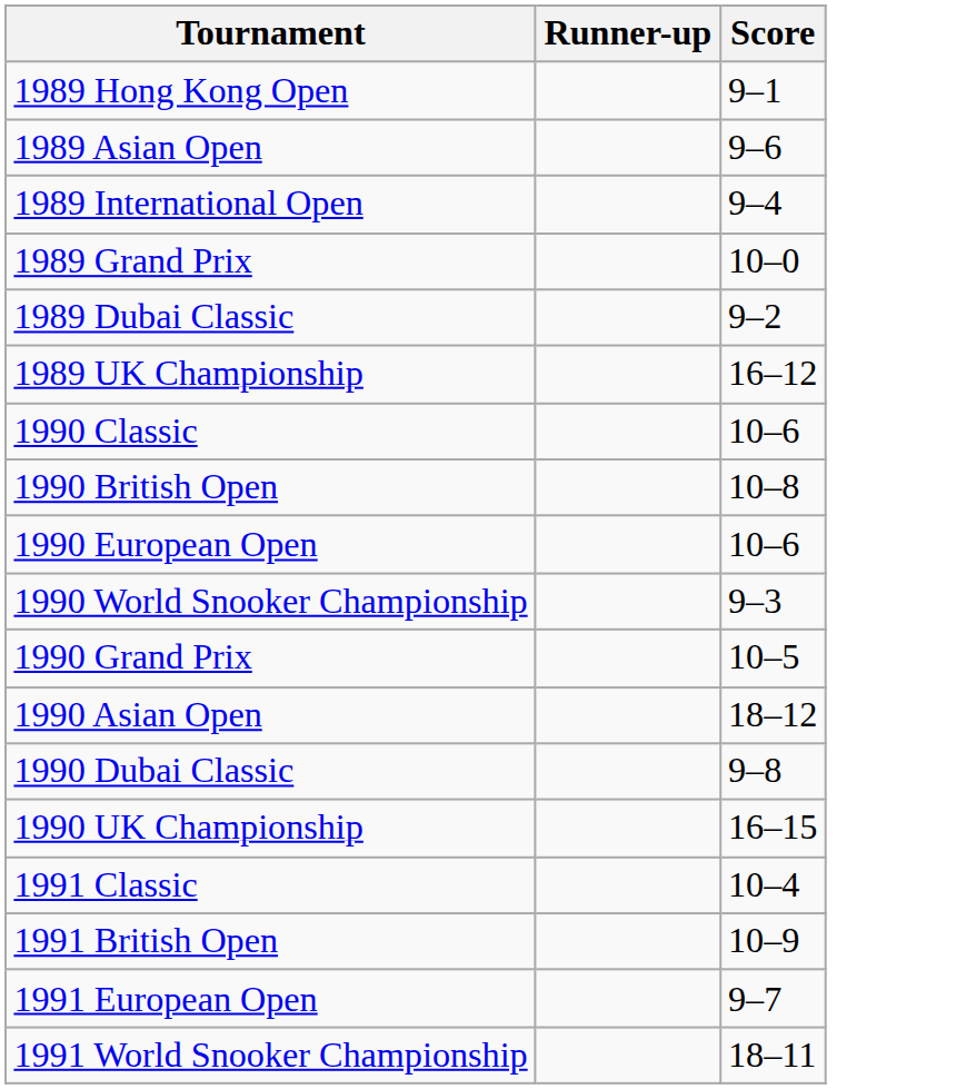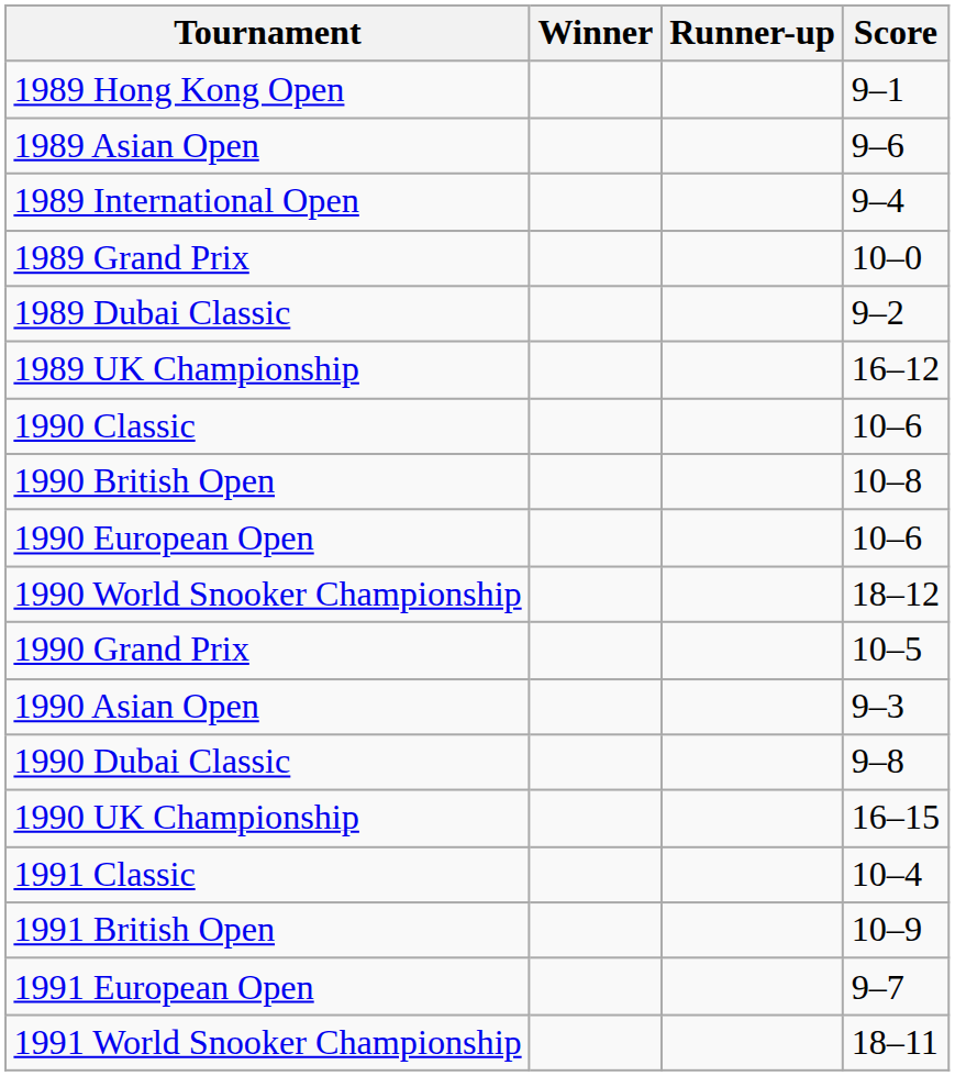+ column: Winner
1990 World Snooker Championship | Score: 9–3 -> 18–12
1990 Asian Open | Score: 18–12 -> 9–3
